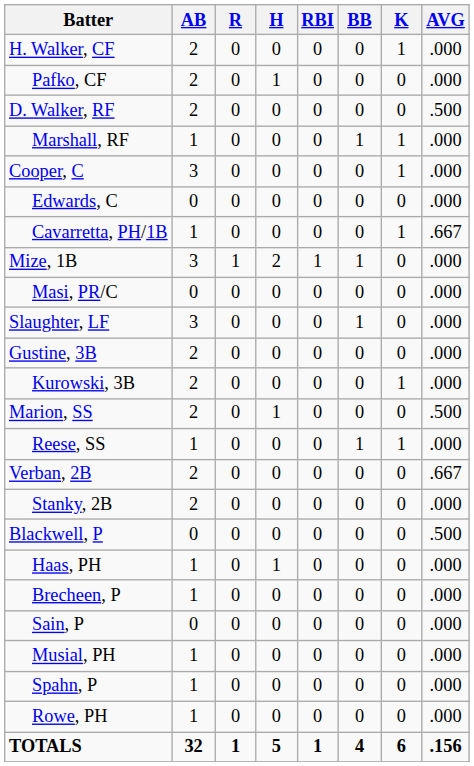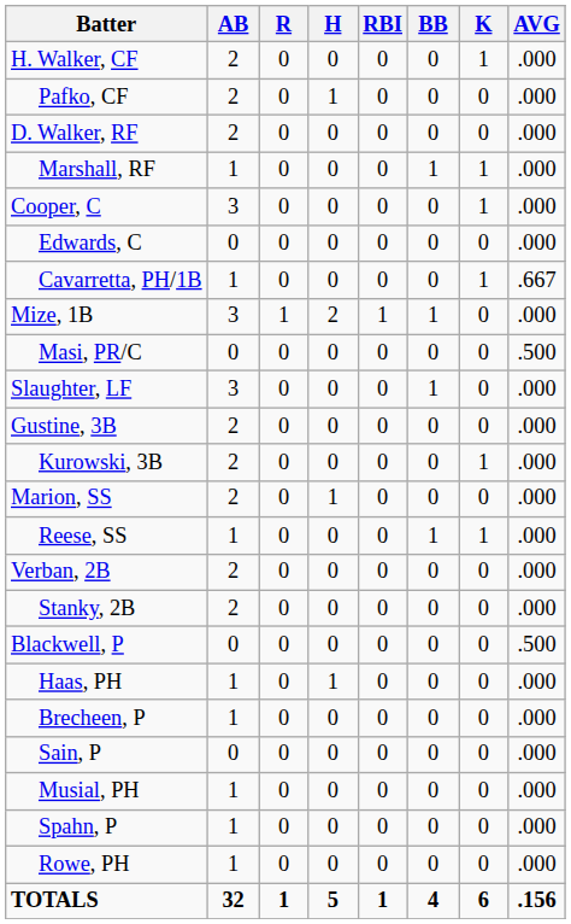D. Walker, RF | AVG: .500 -> .000
Masi, PR/C | AVG: .000 -> .500
Marion, SS | AVG: .500 -> .000
Verban, 2B | AVG: .667 -> .000
